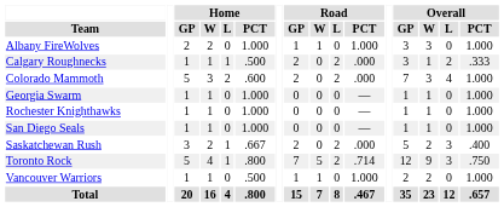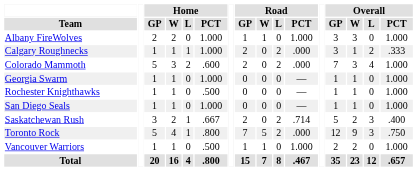Calgary Roughnecks | Home / PCT: .500 -> 1.000
Rochester Knighthawks | Home / PCT: 1.000 -> .500
Saskatchewan Rush | Road / PCT: .000 -> .714
Toronto Rock | Road / PCT: .714 -> .000
